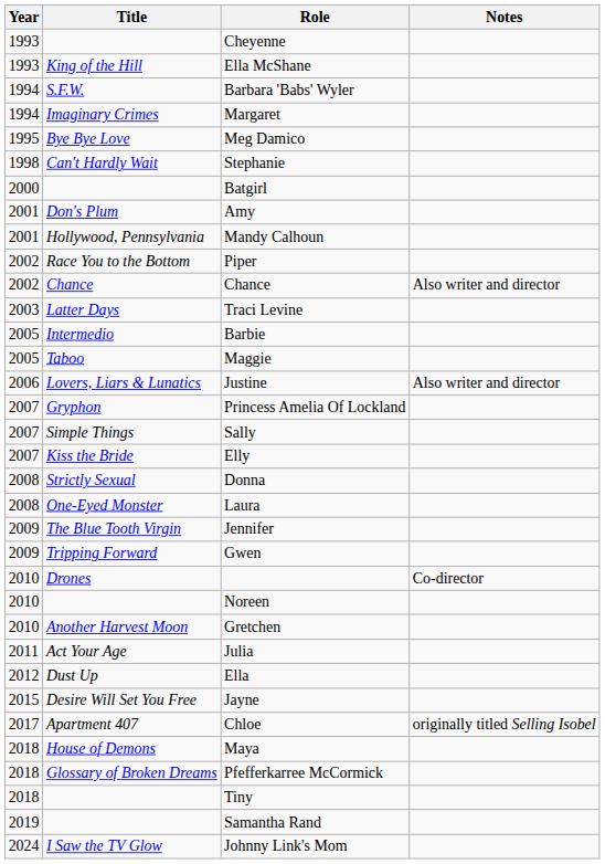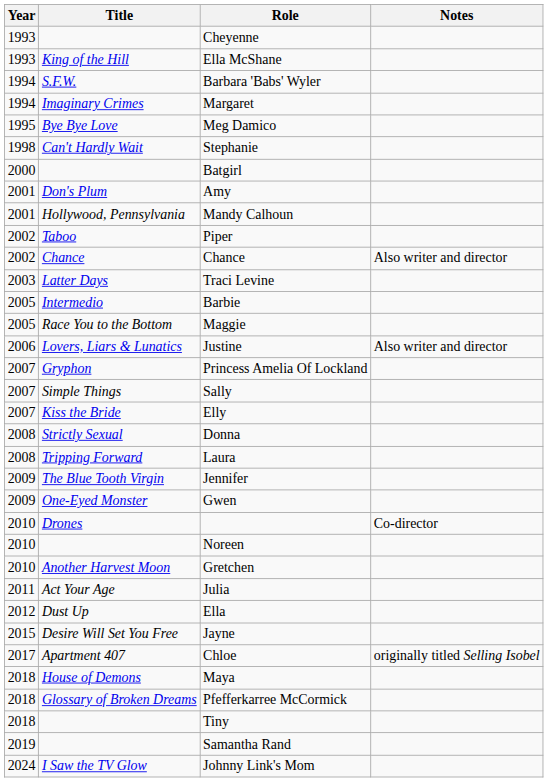Piper | Title: Race You to the Bottom -> Taboo
Maggie | Title: Taboo -> Race You to the Bottom
Laura | Title: One-Eyed Monster -> Tripping Forward
Gwen | Title: Tripping Forward -> One-Eyed Monster
